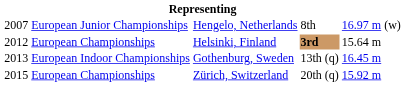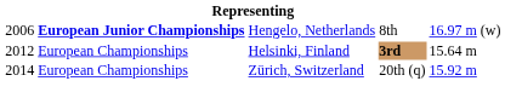Hengelo, Netherlands | column 1: 2007 -> 2006
Hengelo, Netherlands | column 2: normal -> bold
- row: 2013 | European Indoor Championships | Gothenburg, Sweden | 13th (q) | 16.45 m
Zürich, Switzerland | column 1: 2015 -> 2014
